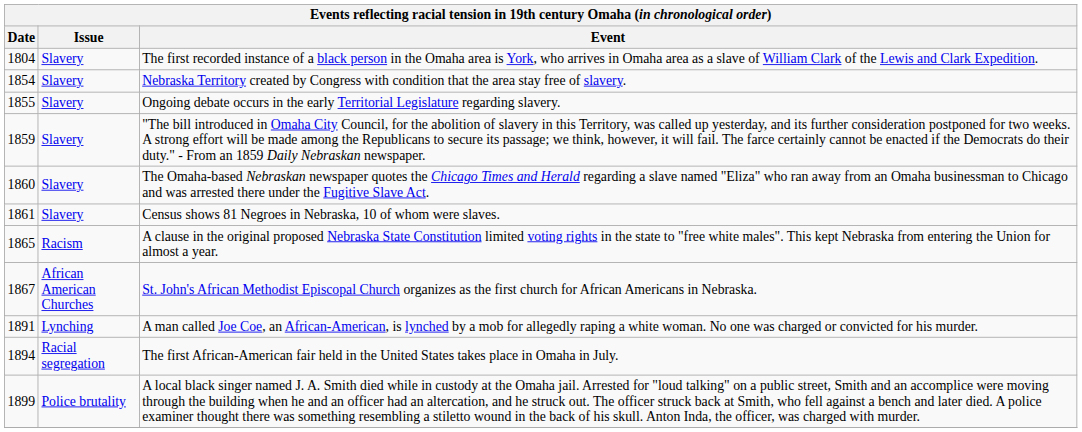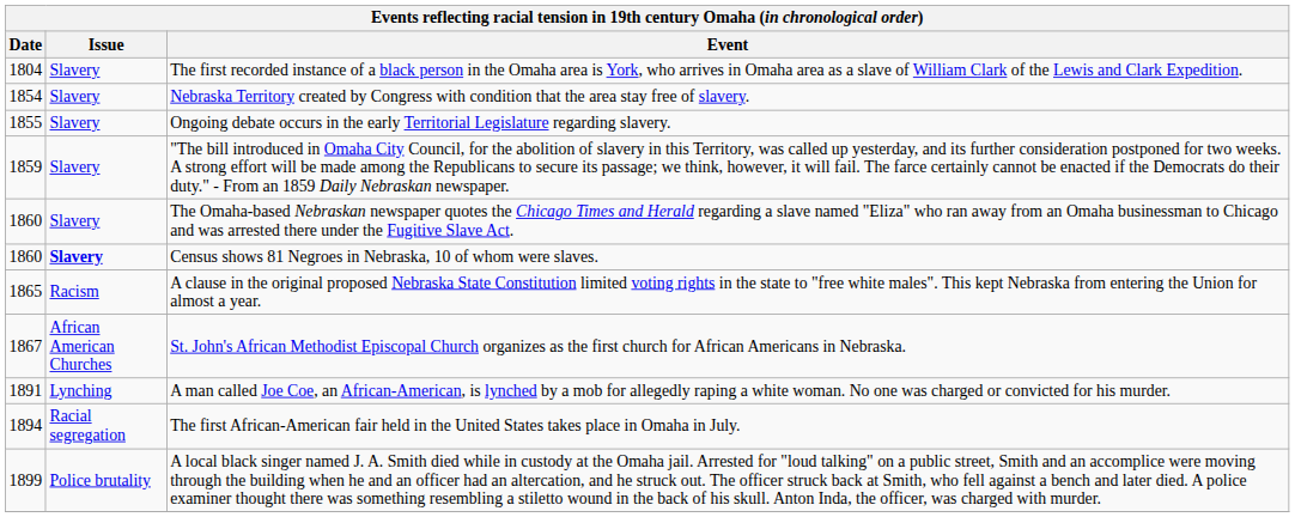Census shows 81 Negroes in Nebraska, 10 of whom were slaves. | Date: 1861 -> 1860
Census shows 81 Negroes in Nebraska, 10 of whom were slaves. | Issue: normal -> bold
